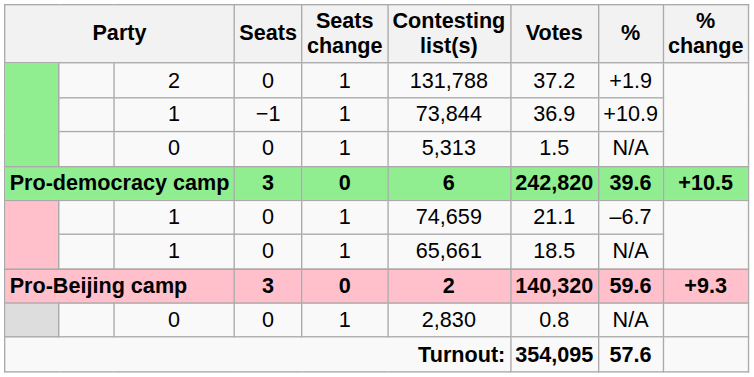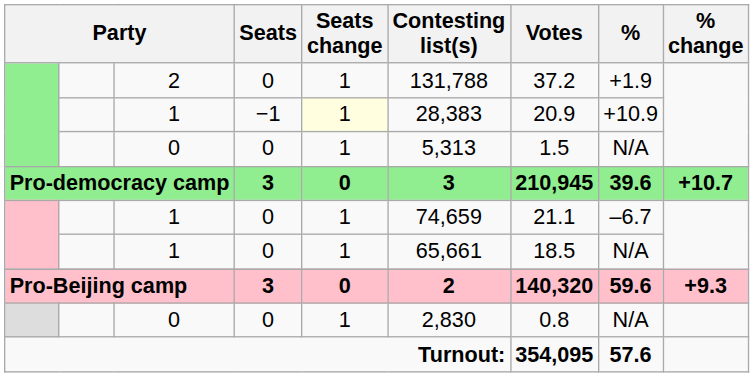1 / −1 | Seats change: no background -> lightyellow background
1 / −1 | Contesting list(s): 73,844 -> 28,383
1 / −1 | Votes: 36.9 -> 20.9
Pro-democracy camp | Contesting list(s): 6 -> 3
Pro-democracy camp | Votes: 242,820 -> 210,945
Pro-democracy camp | % change: +10.5 -> +10.7
